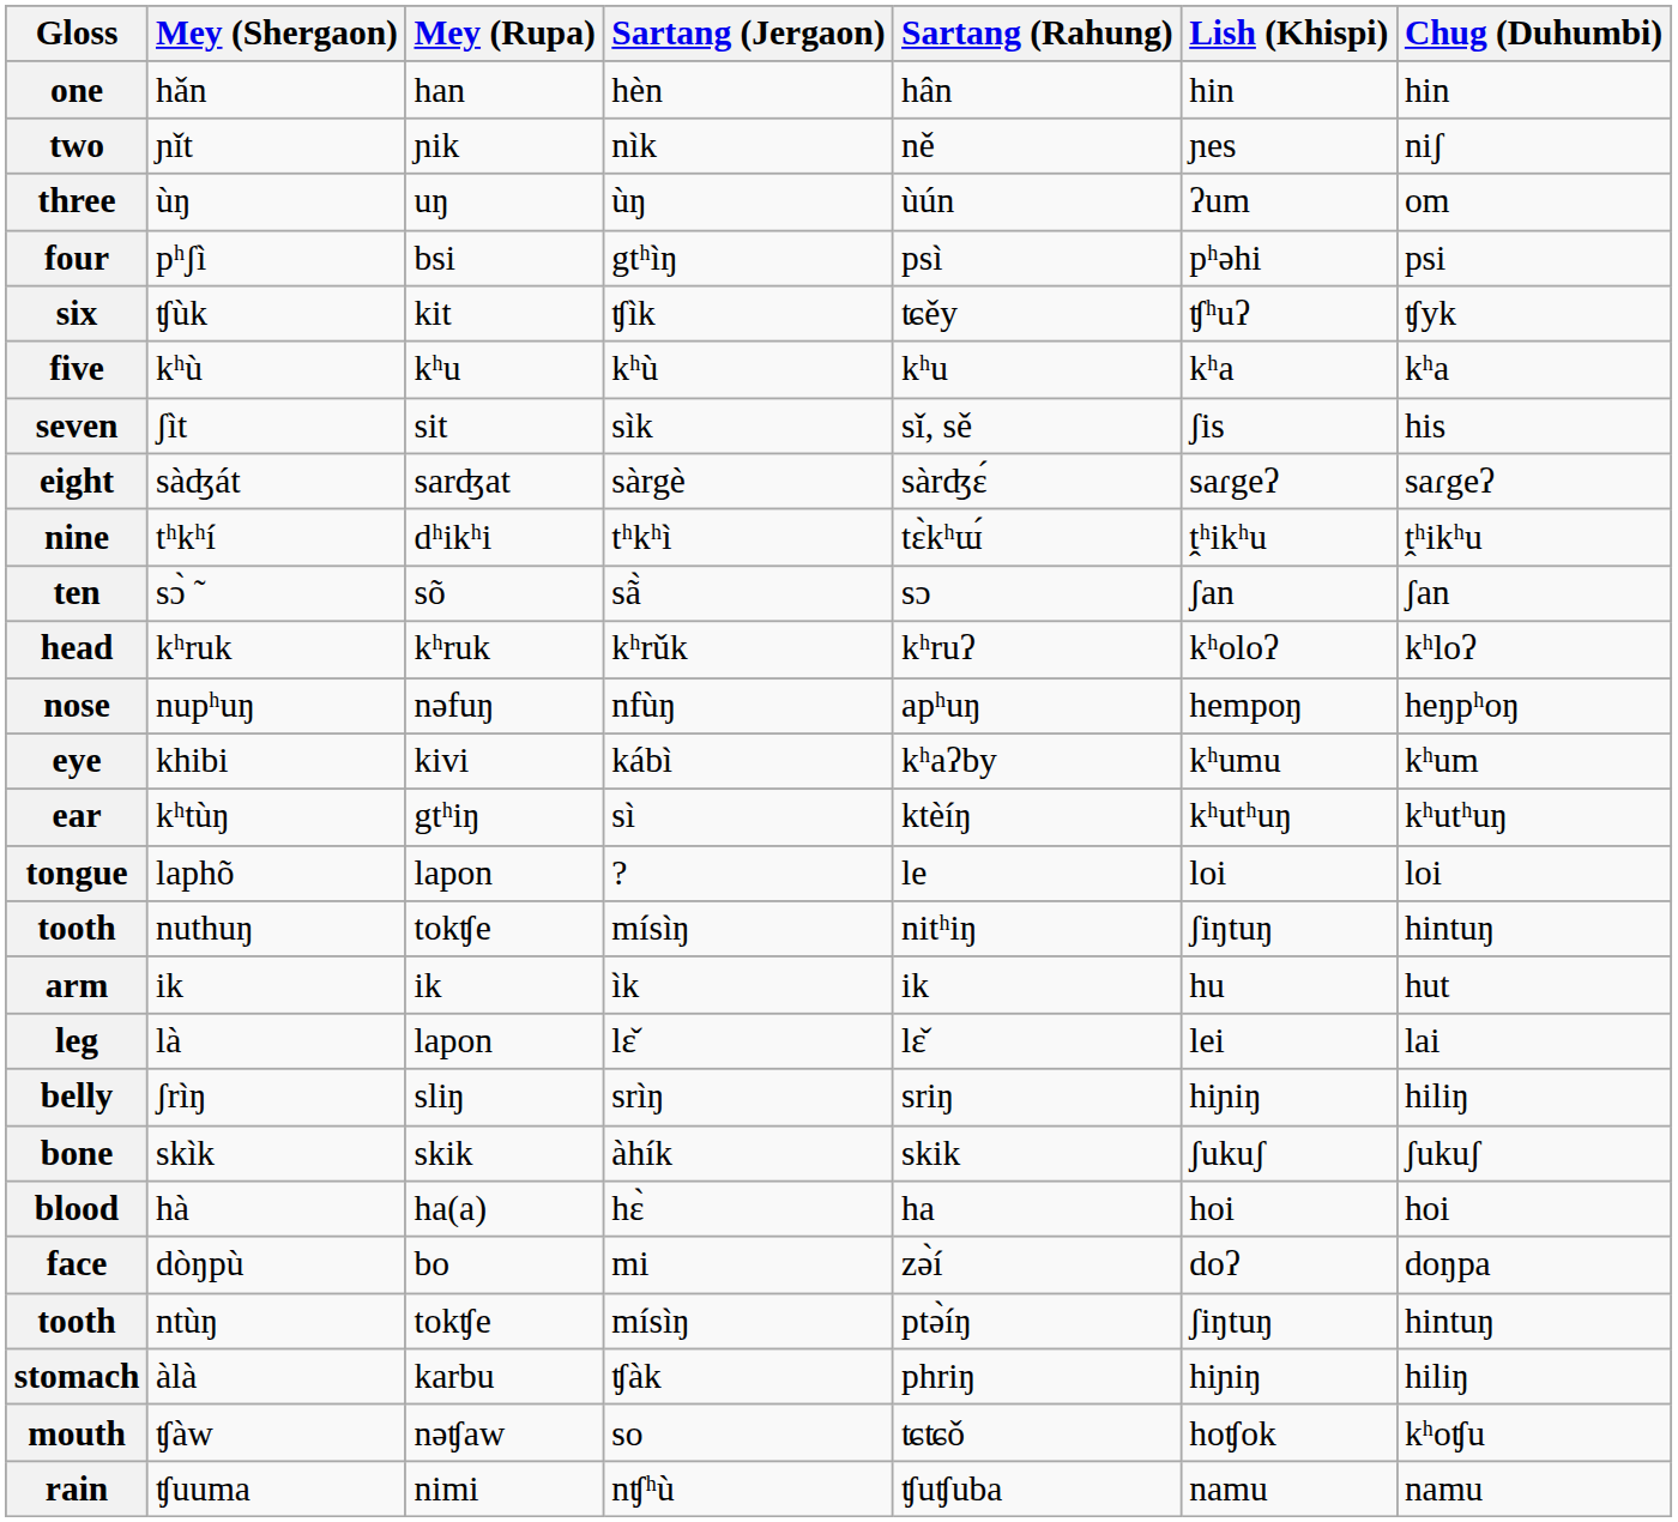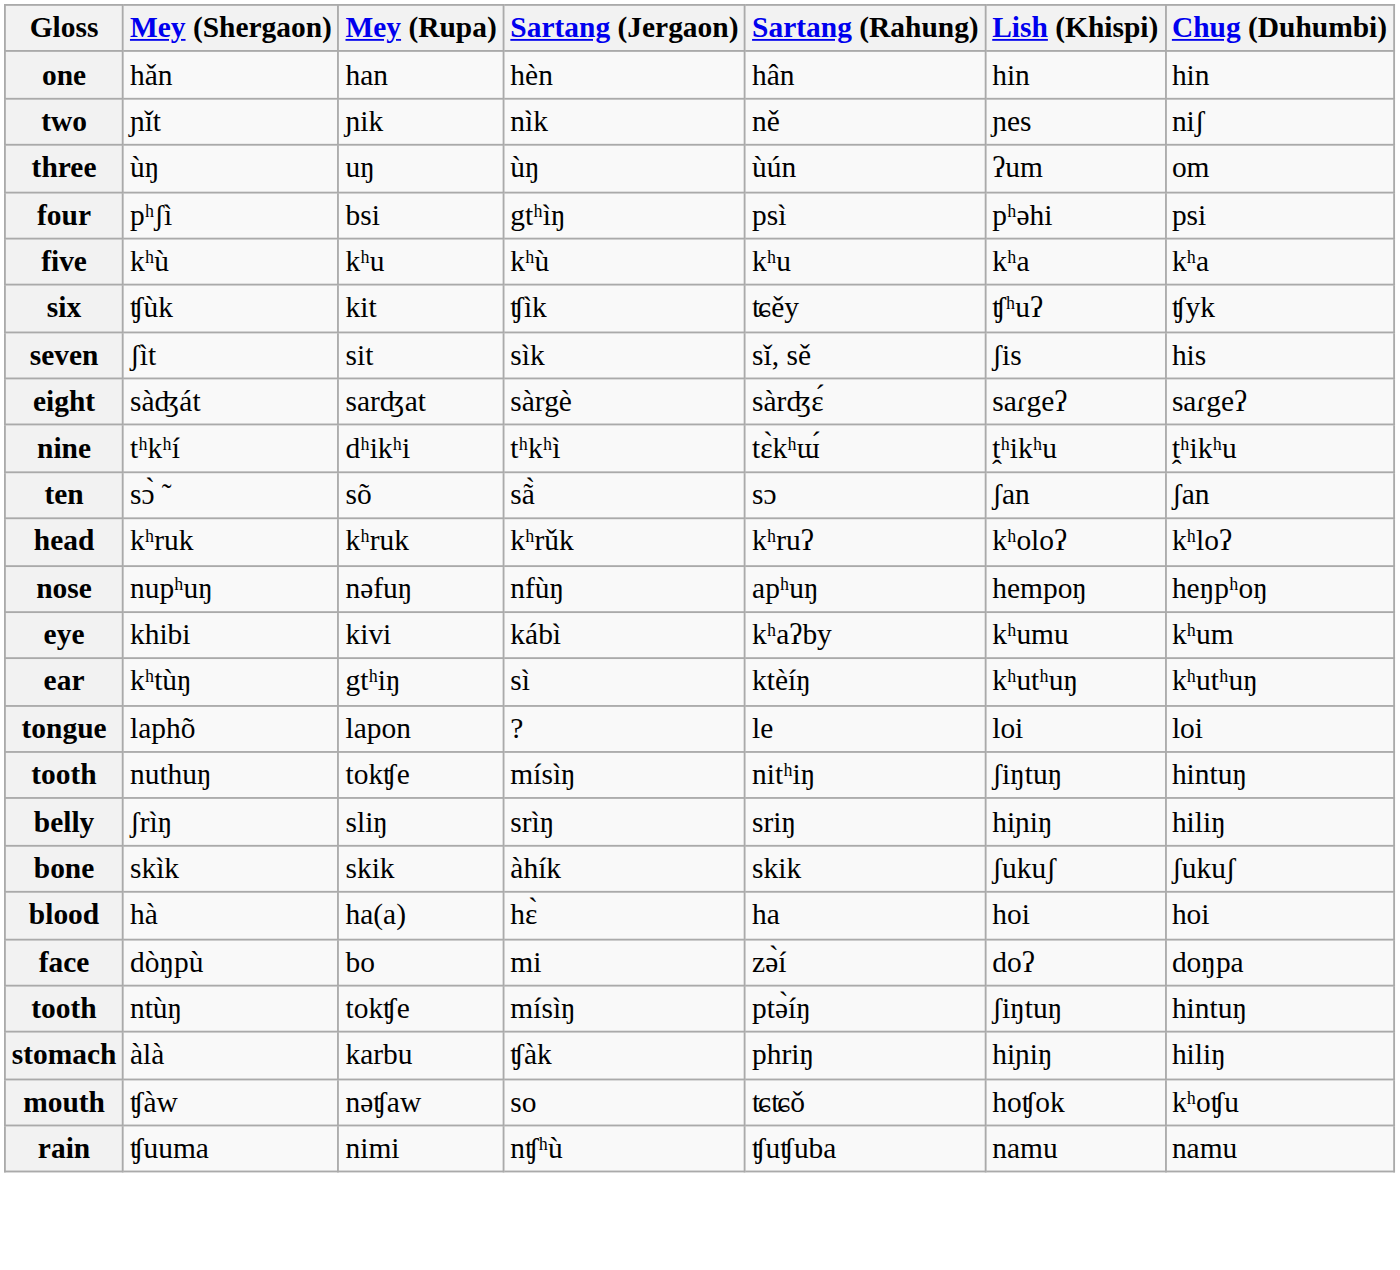rows swapped: five <-> six
- row: arm | ik | ik | ìk | ik | hu | hut
- row: leg | là | lapon | lɛ̌ | lɛ̌ | lei | lai
